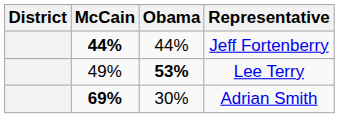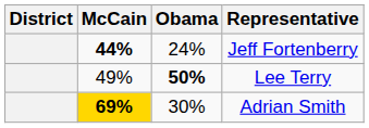Jeff Fortenberry | Obama: 44% -> 24%
Lee Terry | Obama: 53% -> 50%
Adrian Smith | McCain: no background -> gold background
